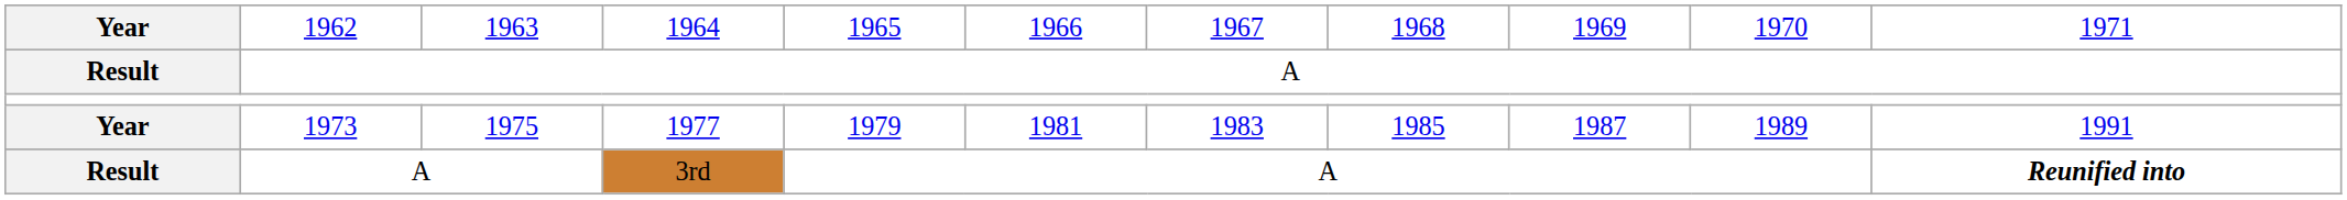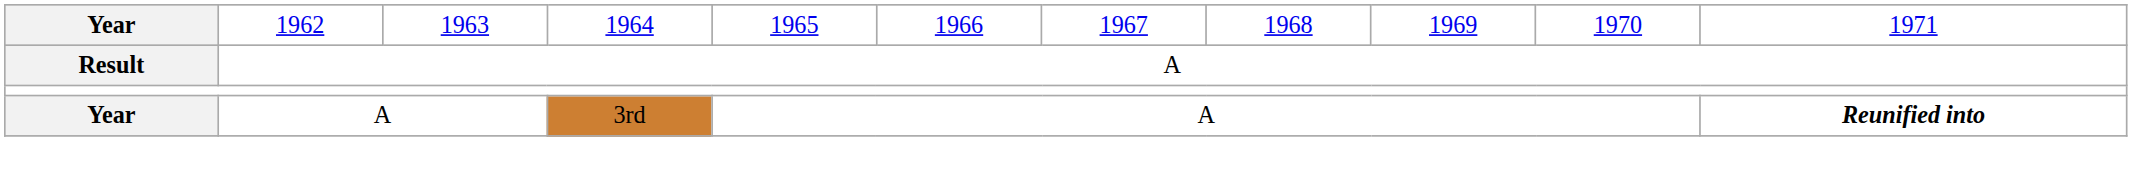- row: Year | 1973 | 1975 | 1977 | 1979 | 1981 | 1983 | 1985 | 1987 | 1989 | 1991
3rd | column 1: Result -> Year
